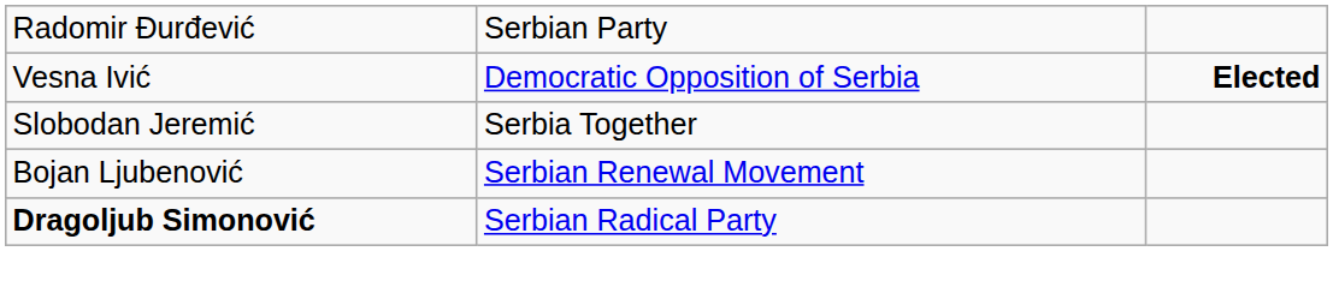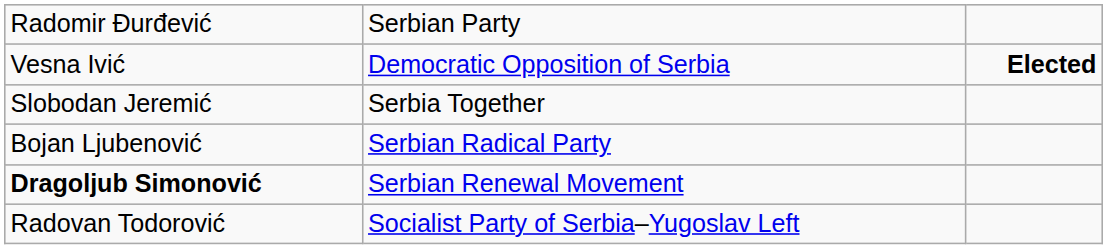Bojan Ljubenović | column 2: Serbian Renewal Movement -> Serbian Radical Party
Dragoljub Simonović | column 2: Serbian Radical Party -> Serbian Renewal Movement
+ row: Radovan Todorović | Socialist Party of Serbia–Yugoslav Left
